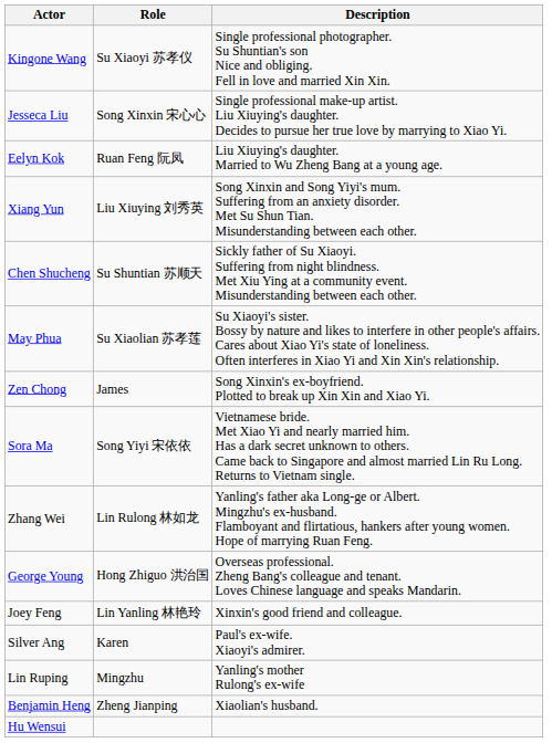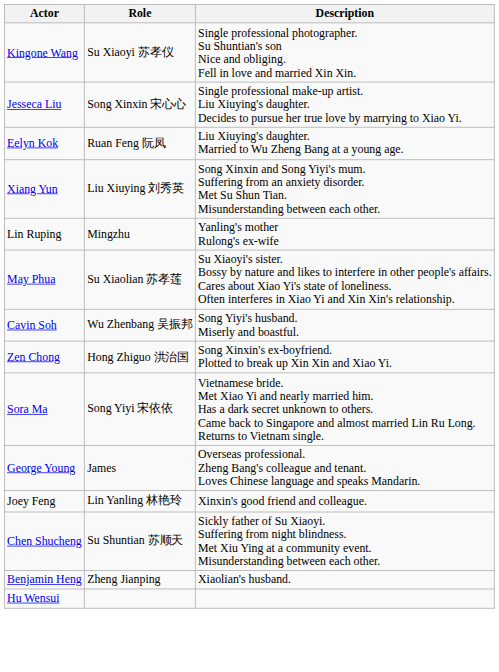rows swapped: Chen Shucheng <-> Lin Ruping
+ row: Cavin Soh | Wu Zhenbang 吴振邦 | Song Yiyi's husband. Miserly and boastful.
Zen Chong | Role: James -> Hong Zhiguo 洪治国
- row: Zhang Wei | Lin Rulong 林如龙 | Yanling's father aka Long-ge or Albert. Mingzhu's ex-husband. Flamboyant and flirtatious, hankers after young women. Hope of marrying Ruan Feng.
George Young | Role: Hong Zhiguo 洪治国 -> James
- row: Silver Ang | Karen | Paul's ex-wife. Xiaoyi's admirer.
